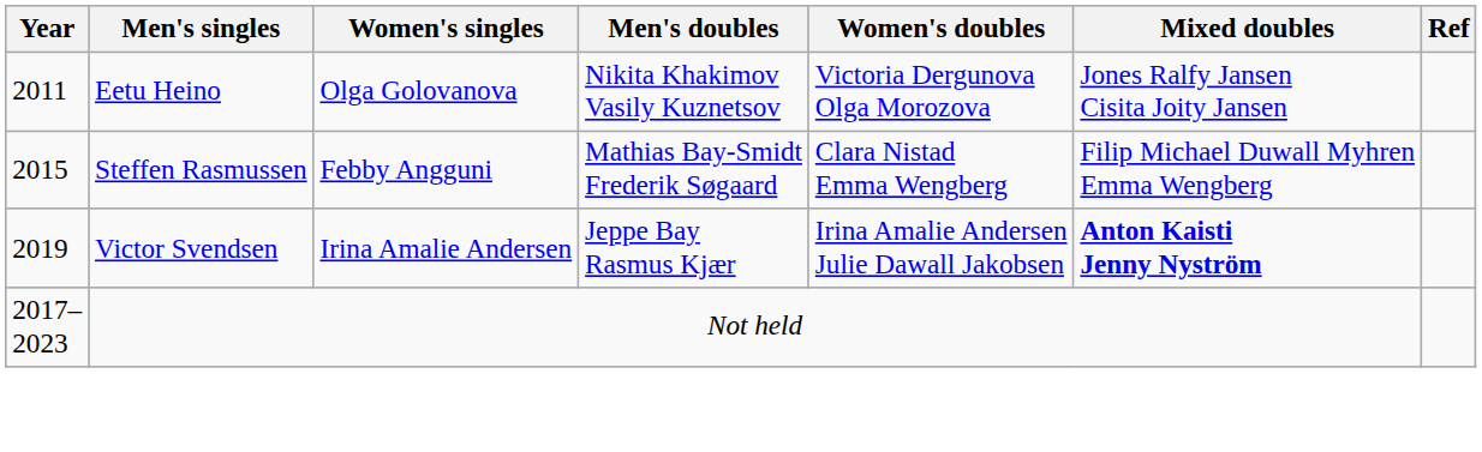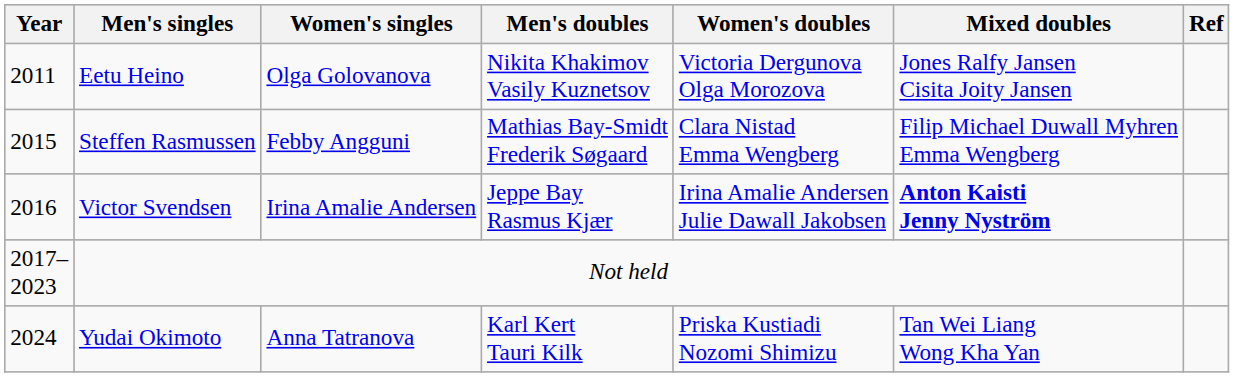Victor Svendsen | Year: 2019 -> 2016
+ row: 2024 | Yudai Okimoto | Anna Tatranova | Karl Kert Tauri Kilk | Priska Kustiadi Nozomi Shimizu | Tan Wei Liang Wong Kha Yan
